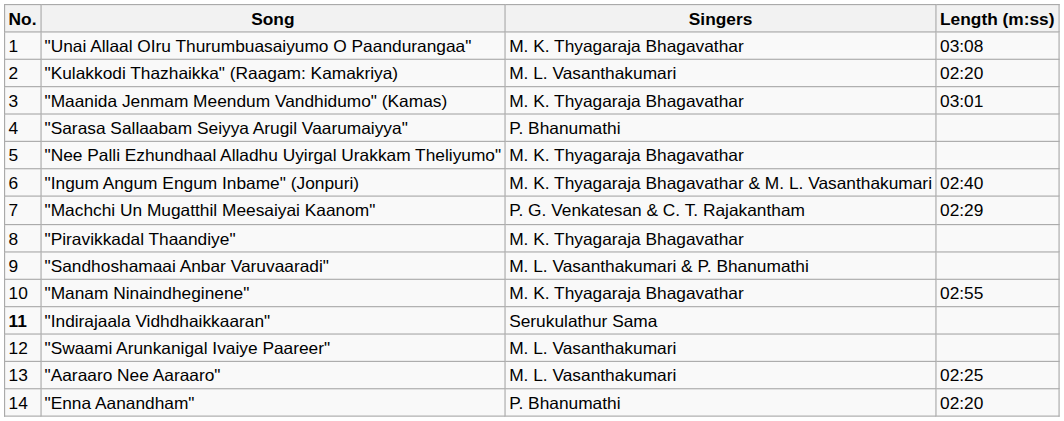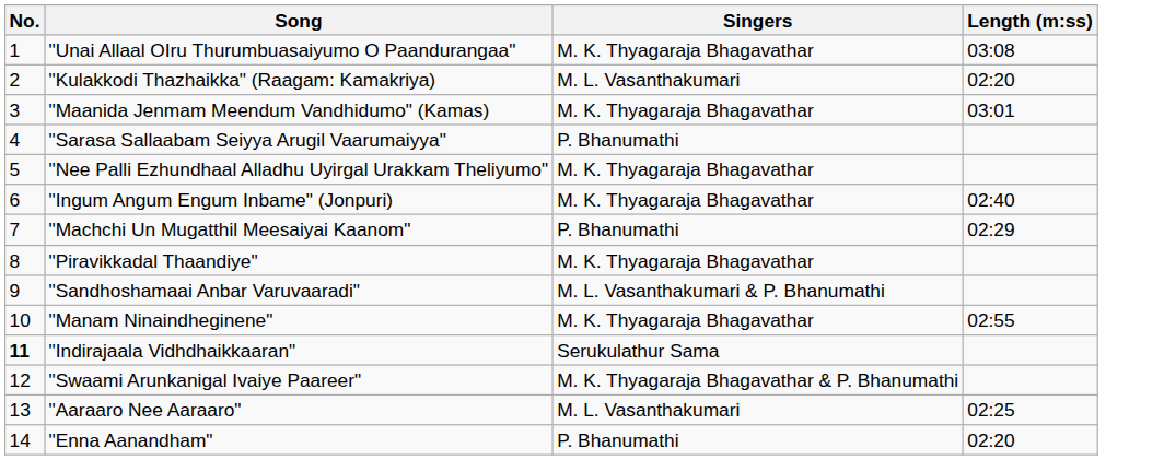"Ingum Angum Engum Inbame" (Jonpuri) | Singers: M. K. Thyagaraja Bhagavathar & M. L. Vasanthakumari -> M. K. Thyagaraja Bhagavathar
"Machchi Un Mugatthil Meesaiyai Kaanom" | Singers: P. G. Venkatesan & C. T. Rajakantham -> P. Bhanumathi
"Swaami Arunkanigal Ivaiye Paareer" | Singers: M. L. Vasanthakumari -> M. K. Thyagaraja Bhagavathar & P. Bhanumathi
